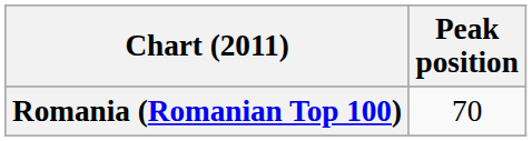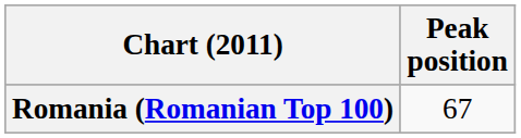Romania (Romanian Top 100) | Peak position: 70 -> 67
